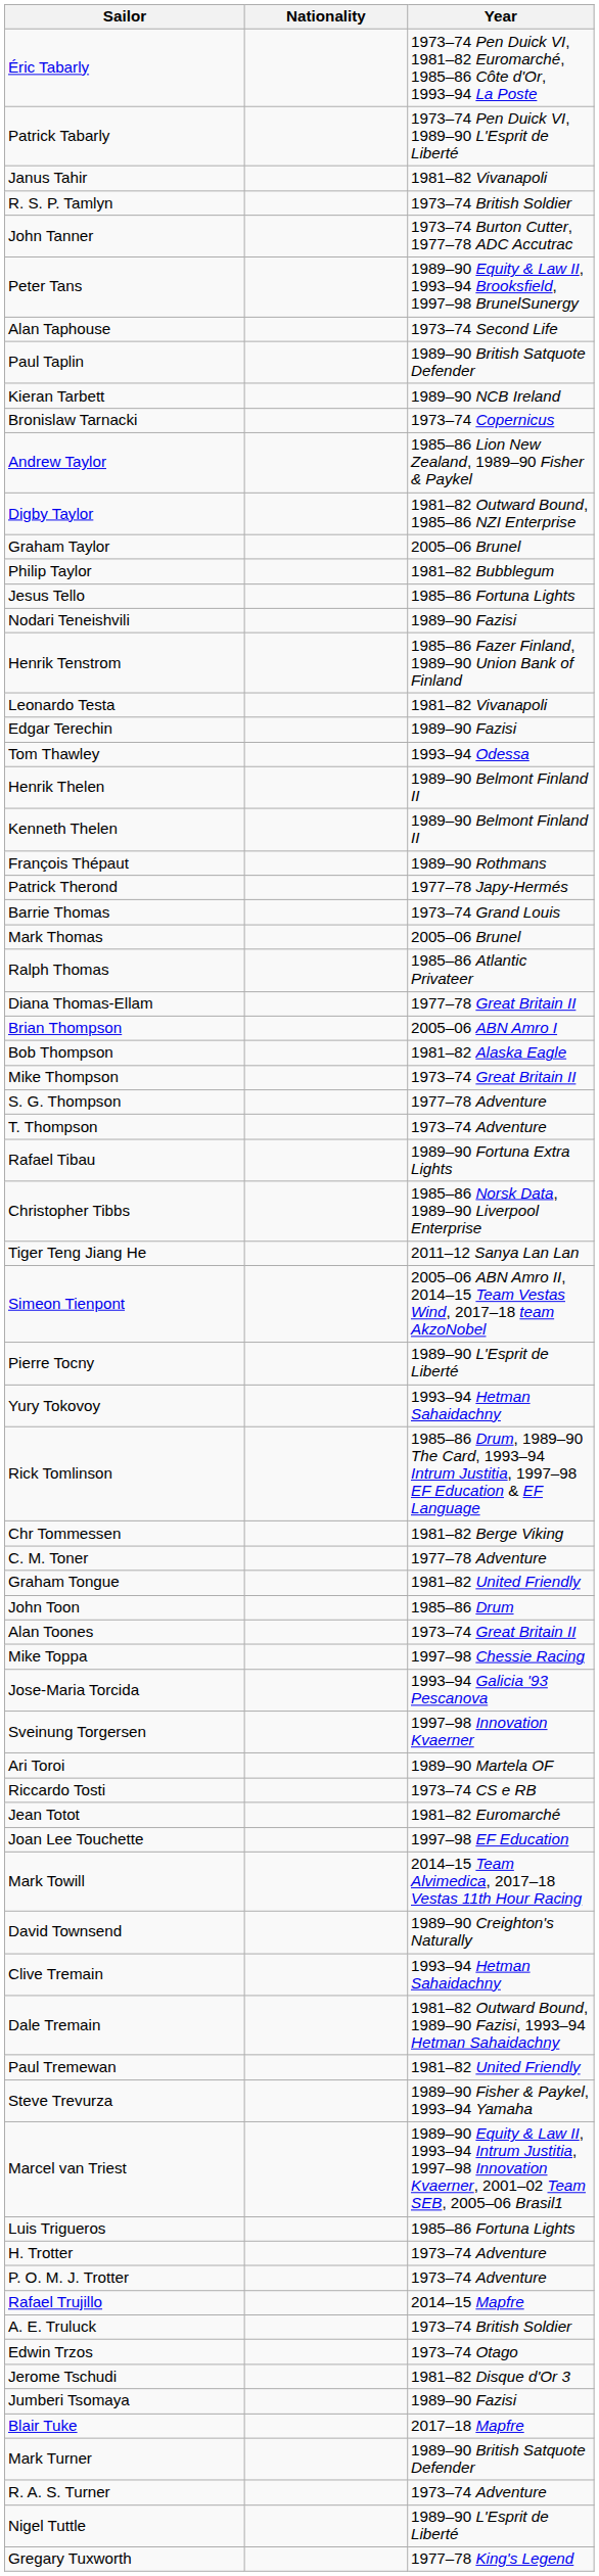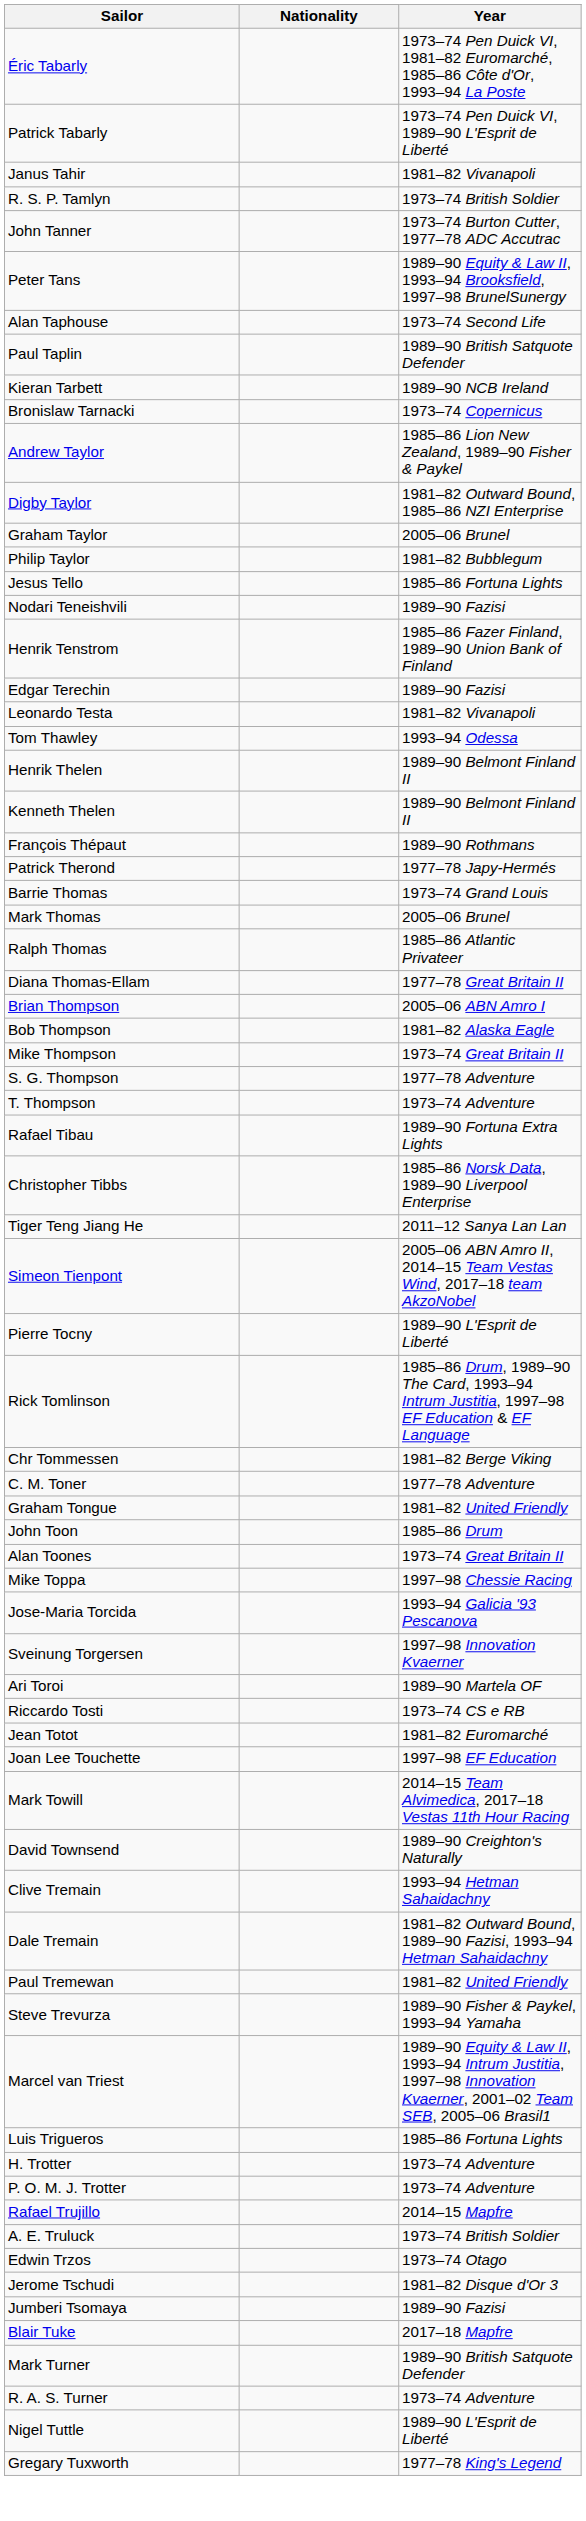rows swapped: Edgar Terechin <-> Leonardo Testa
- row: Yury Tokovoy | 1993–94 Hetman Sahaidachny
